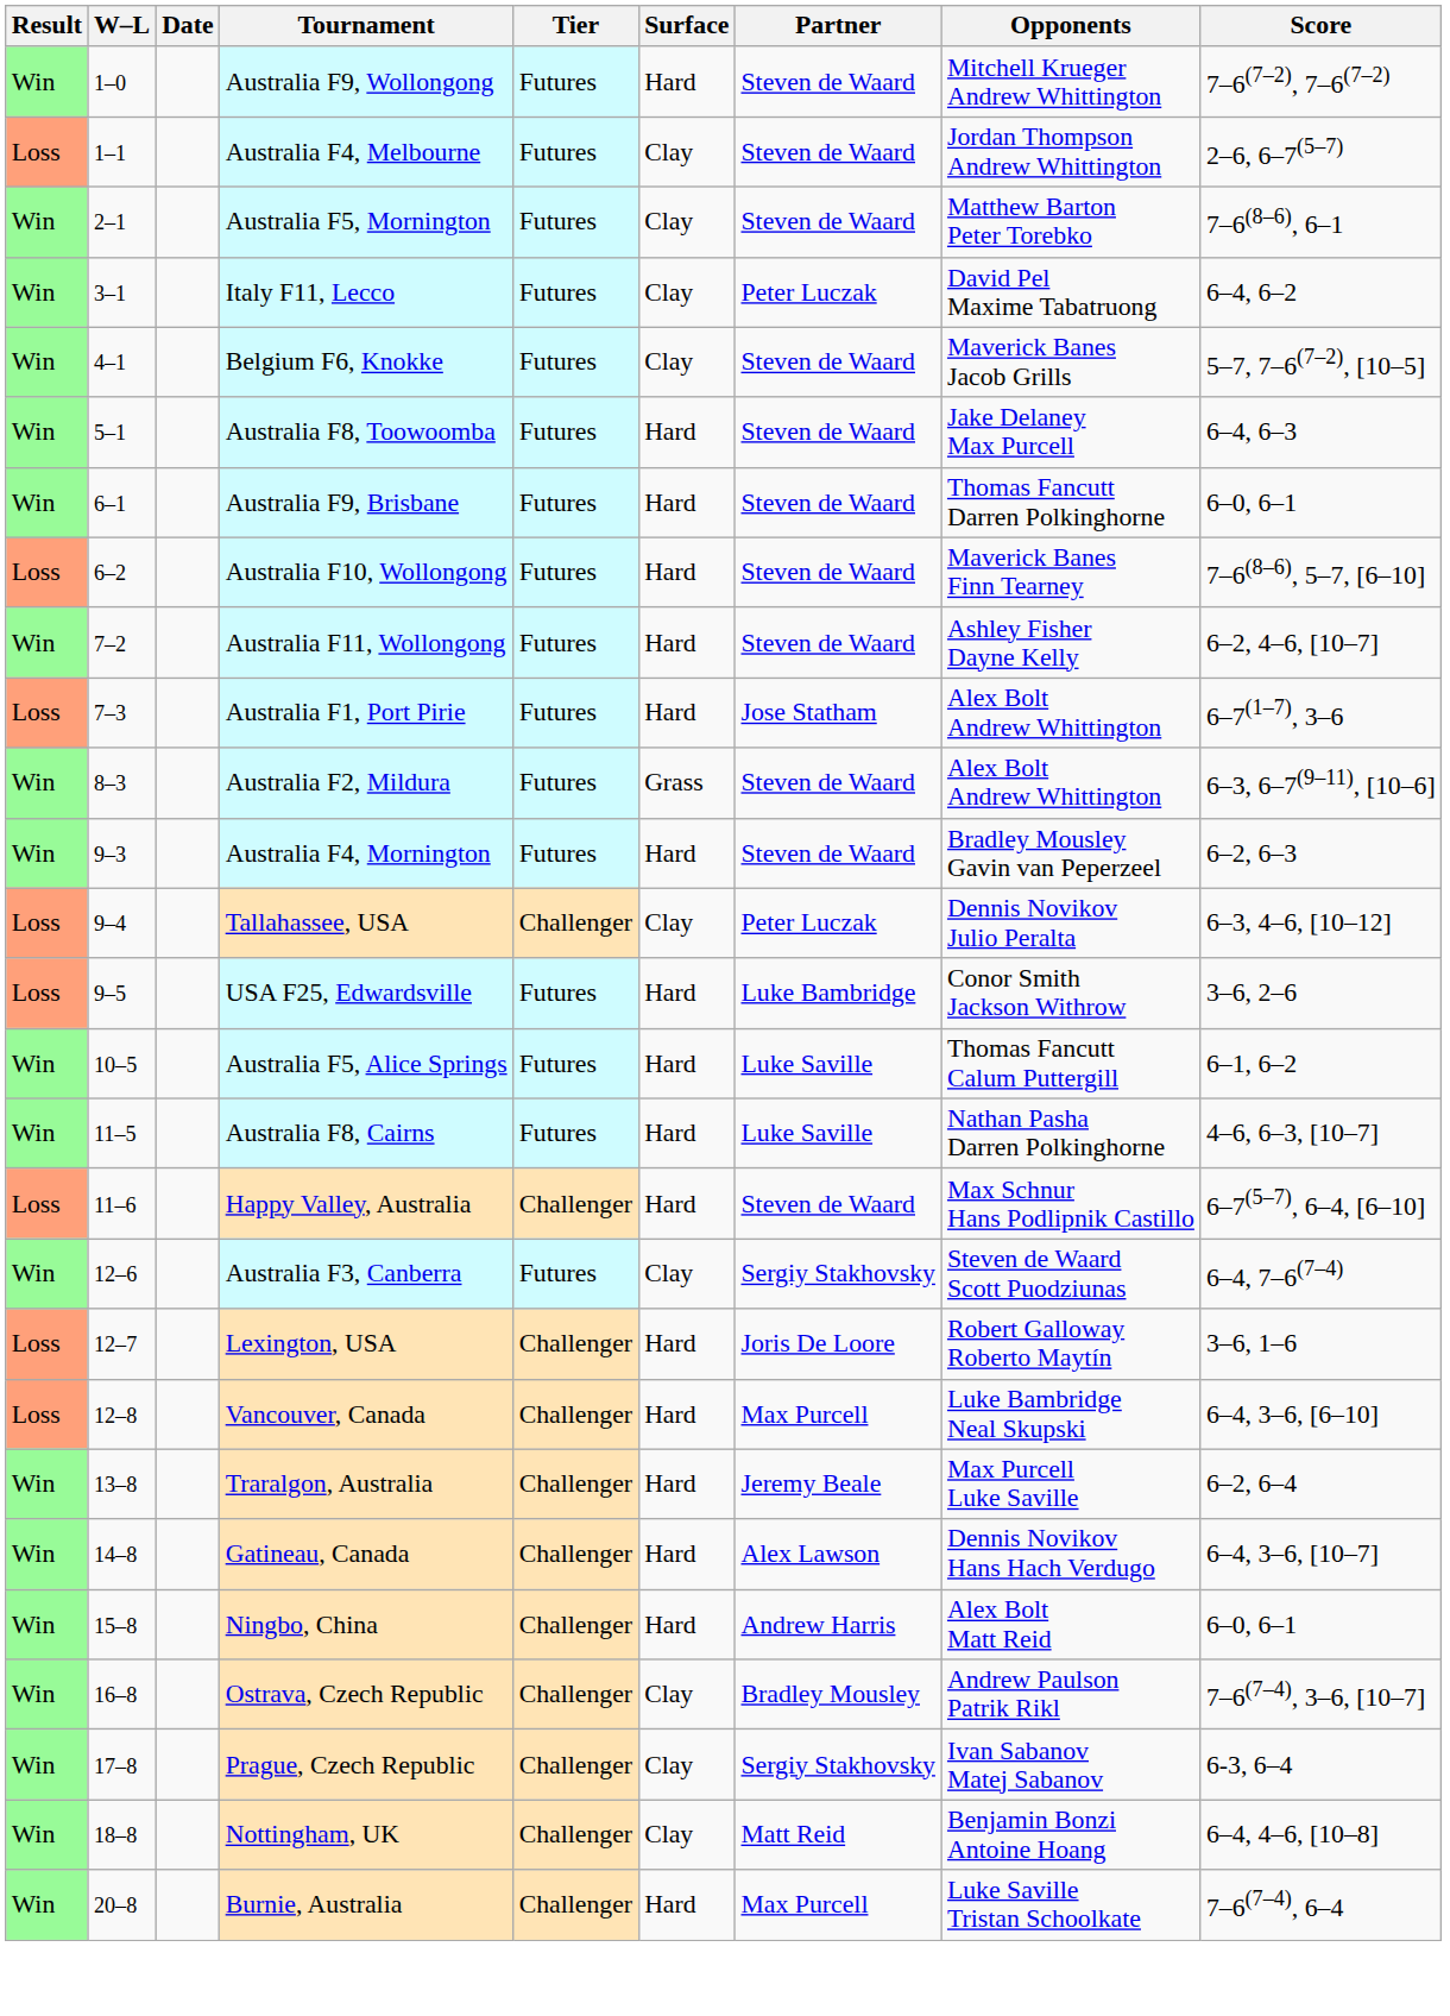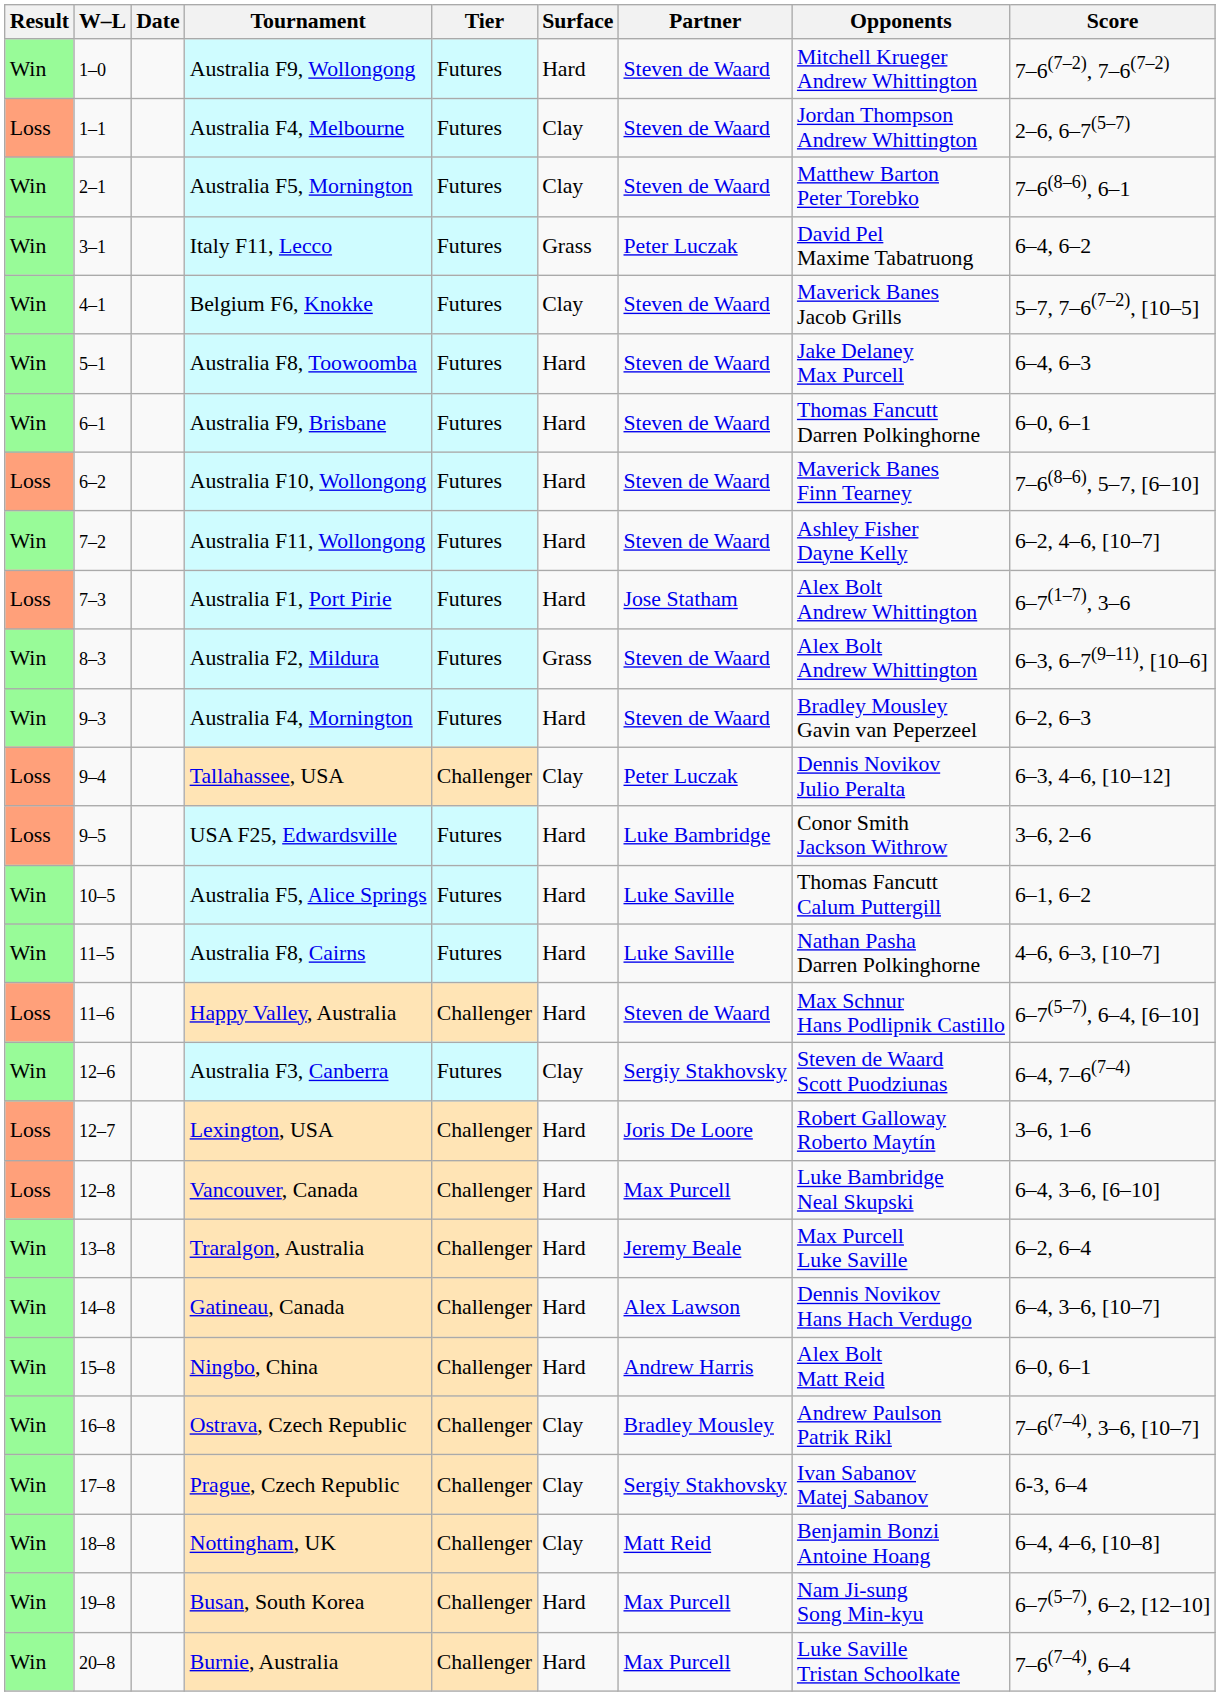Italy F11, Lecco | Surface: Clay -> Grass
+ row: Win | 19–8 | Busan, South Korea | Challenger | Hard | Max Purcell | Nam Ji-sung Song Min-kyu | 6–7(5–7), 6–2, [12–10]
